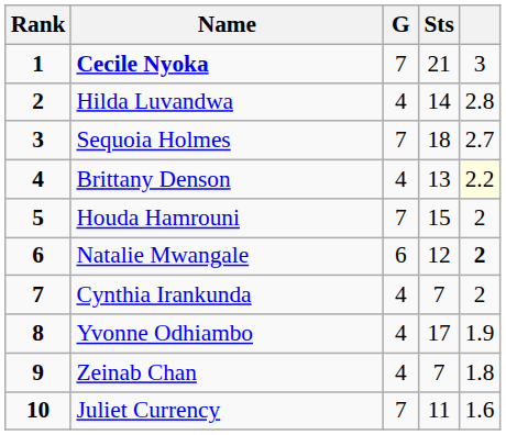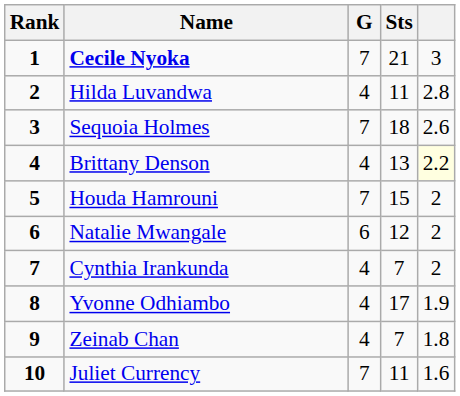Hilda Luvandwa | Sts: 14 -> 11
Sequoia Holmes | column 5: 2.7 -> 2.6
Natalie Mwangale | column 5: bold -> normal
